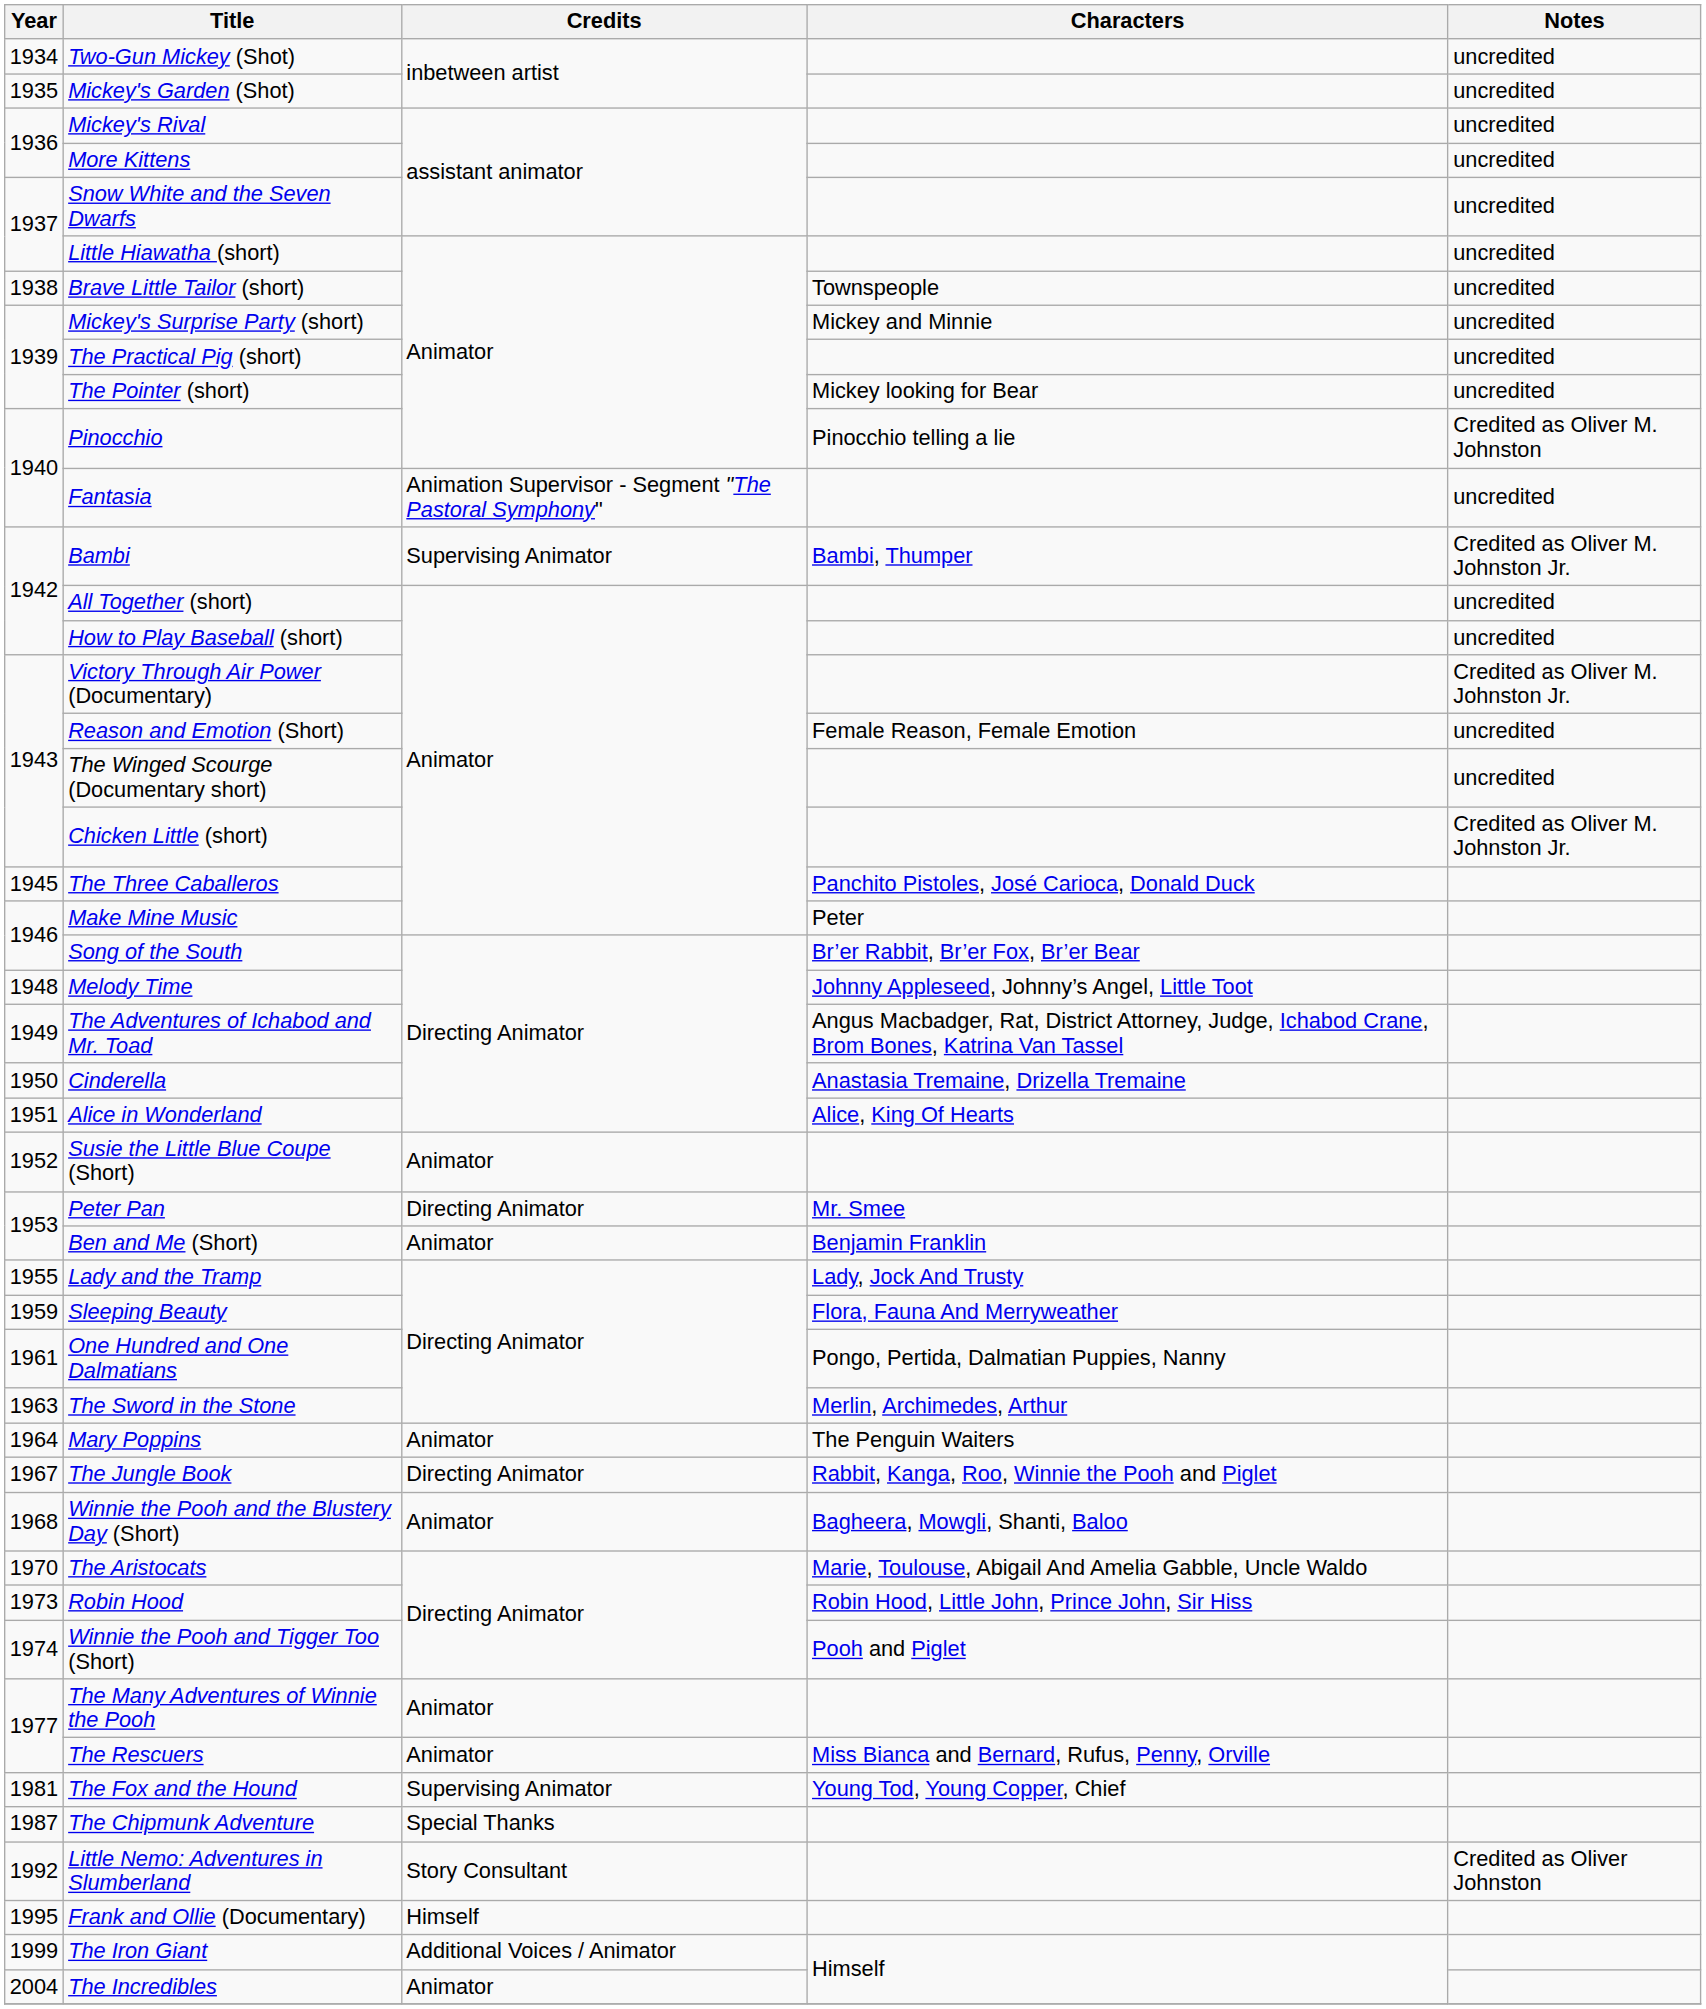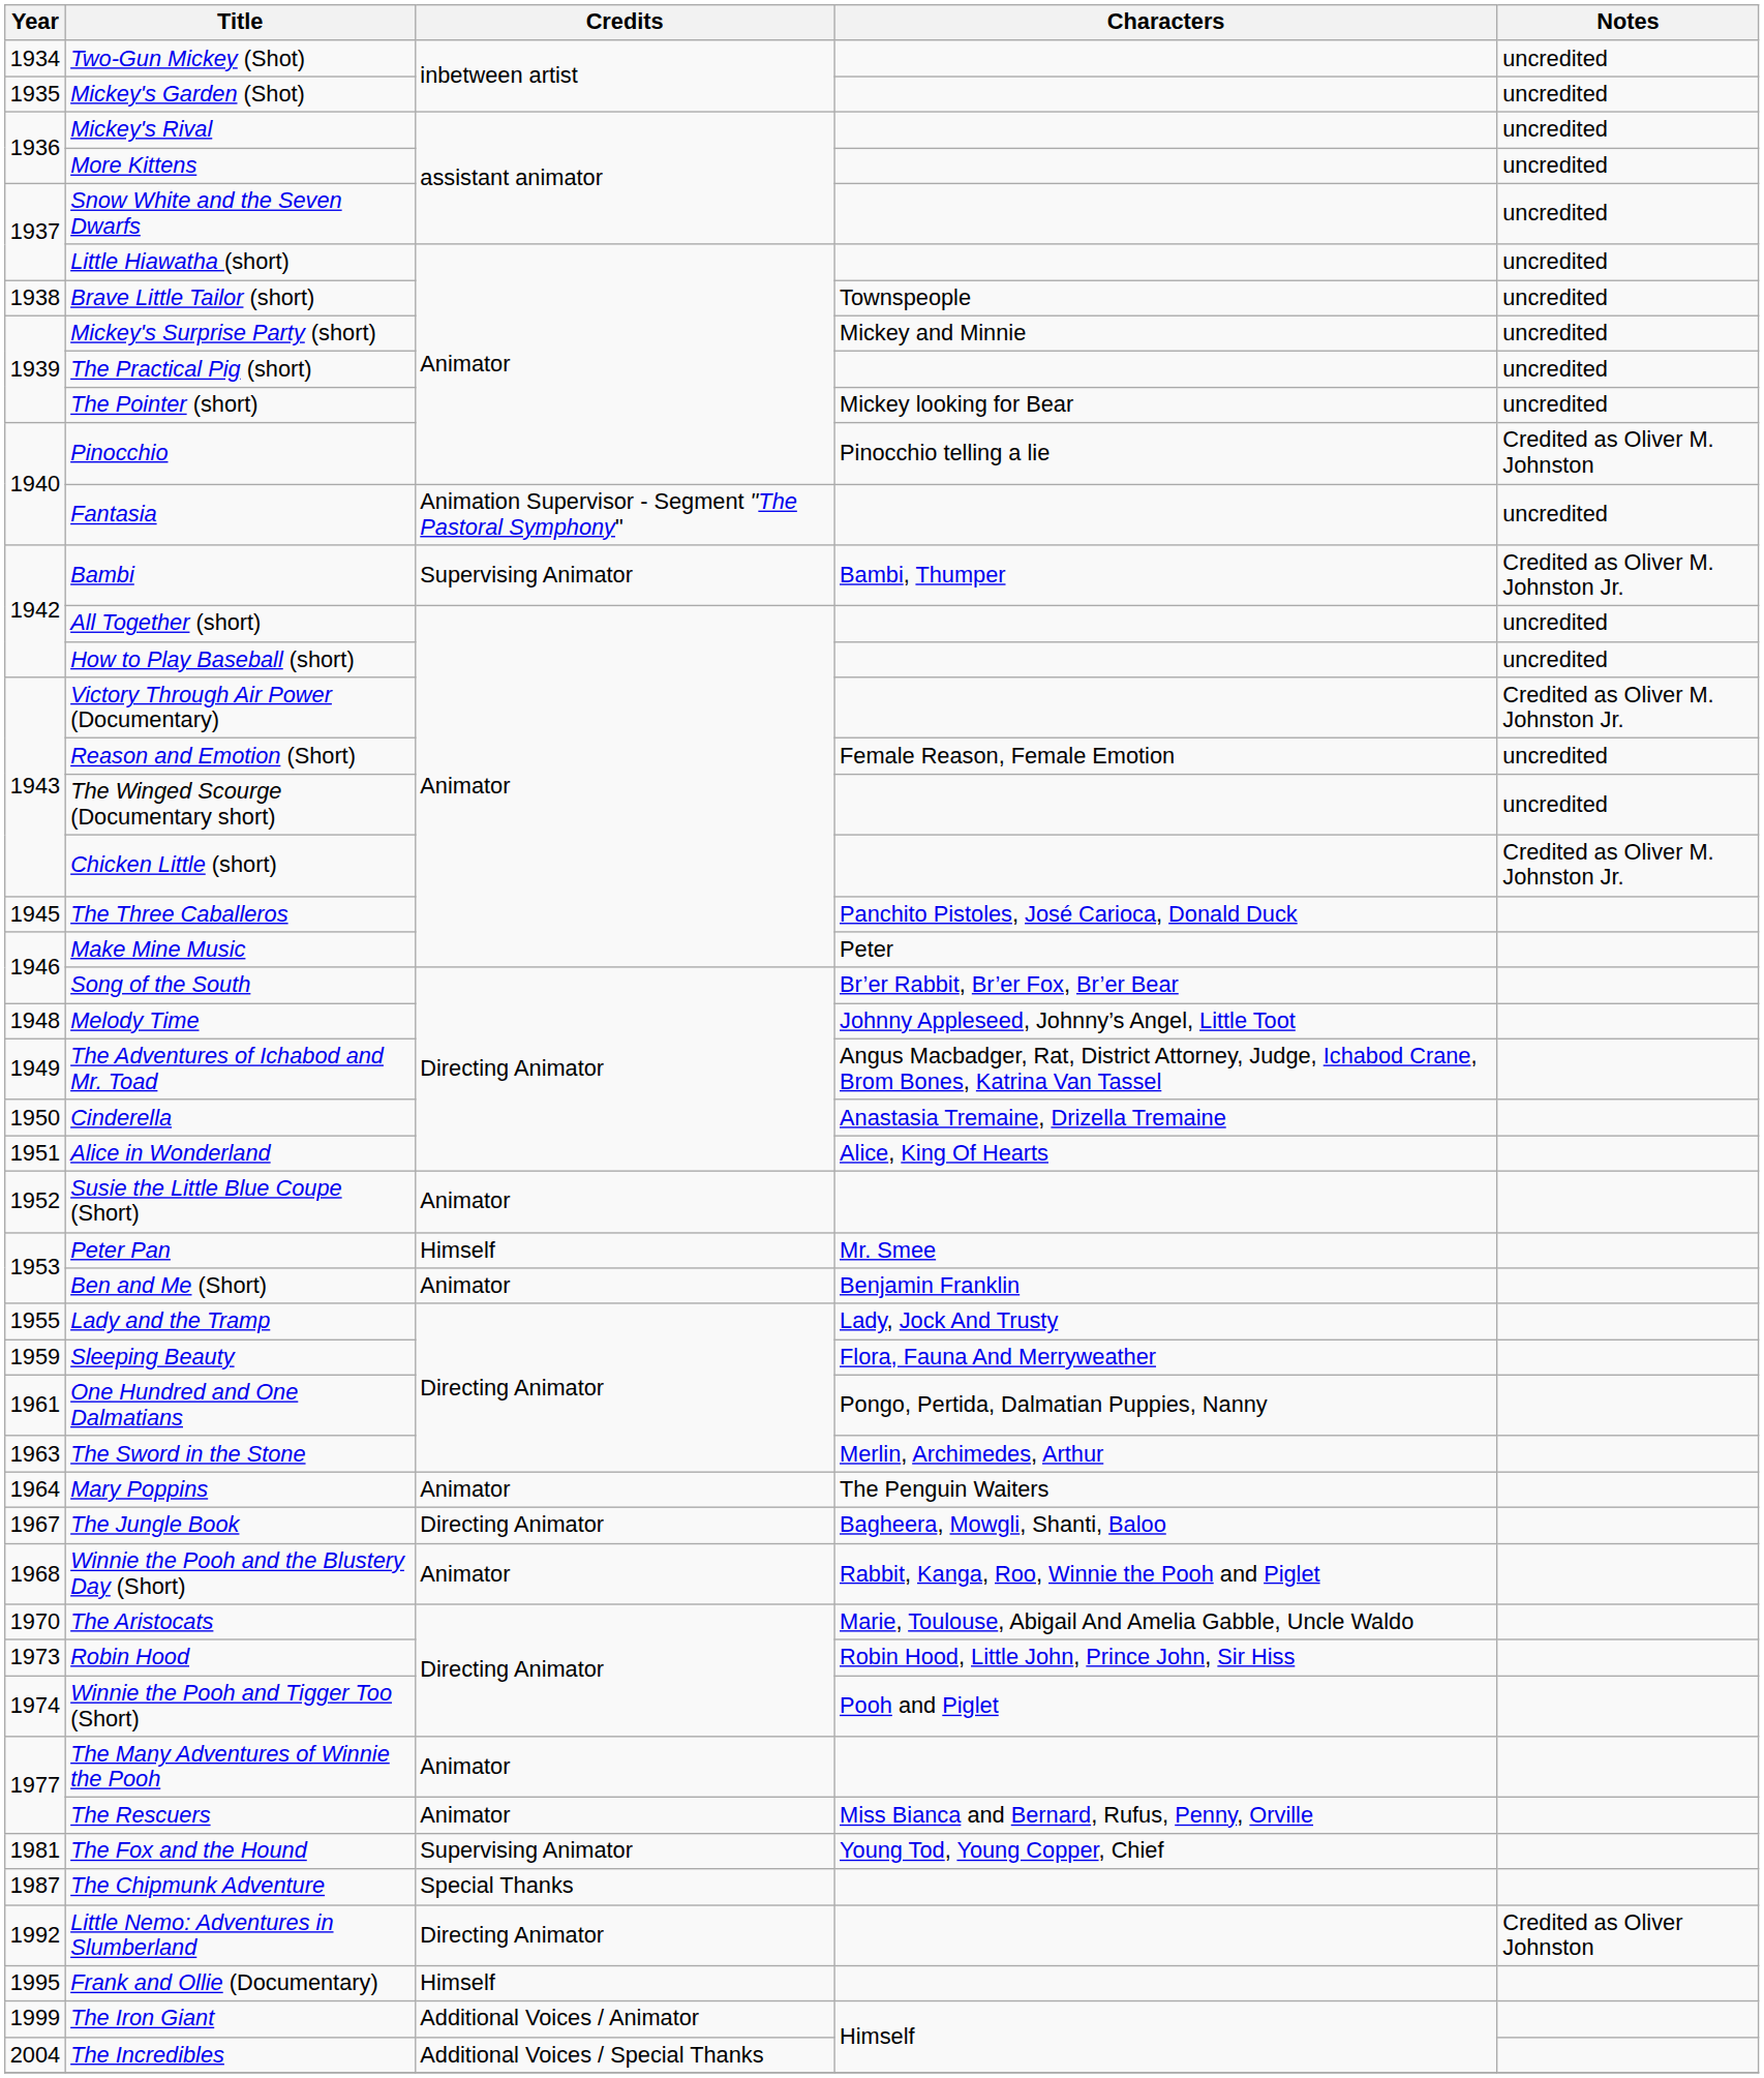Peter Pan | Credits: Directing Animator -> Himself
The Jungle Book | Characters: Rabbit, Kanga, Roo, Winnie the Pooh and Piglet -> Bagheera, Mowgli, Shanti, Baloo
Winnie the Pooh and the Blustery Day (Short) | Characters: Bagheera, Mowgli, Shanti, Baloo -> Rabbit, Kanga, Roo, Winnie the Pooh and Piglet
Little Nemo: Adventures in Slumberland | Credits: Story Consultant -> Directing Animator
The Incredibles | Credits: Animator -> Additional Voices / Special Thanks
